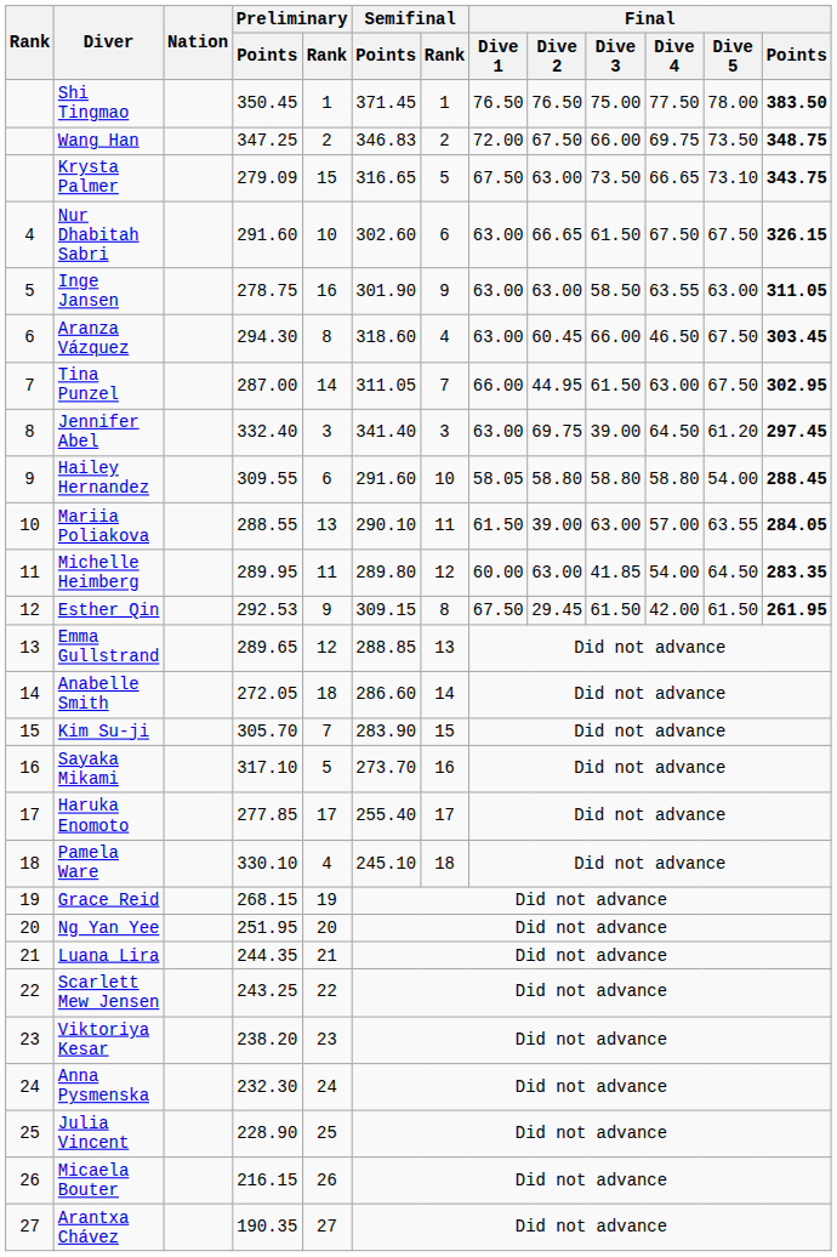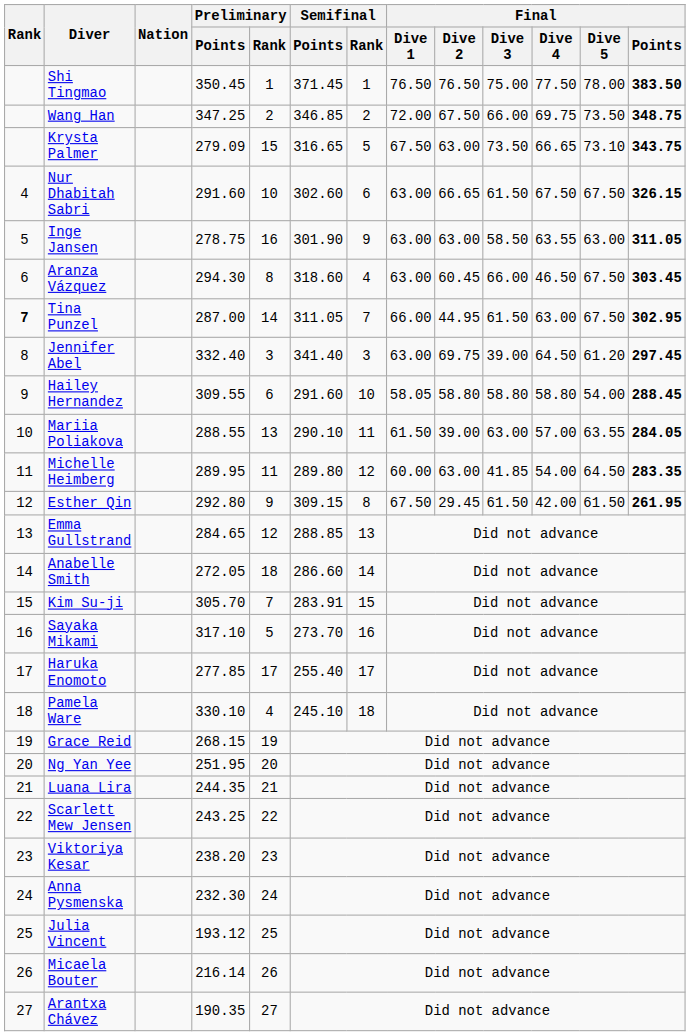Wang Han | Semifinal / Points: 346.83 -> 346.85
Tina Punzel | Rank: normal -> bold
Esther Qin | Preliminary / Points: 292.53 -> 292.80
Emma Gullstrand | Preliminary / Points: 289.65 -> 284.65
Kim Su-ji | Semifinal / Points: 283.90 -> 283.91
Julia Vincent | Preliminary / Points: 228.90 -> 193.12
Micaela Bouter | Preliminary / Points: 216.15 -> 216.14
